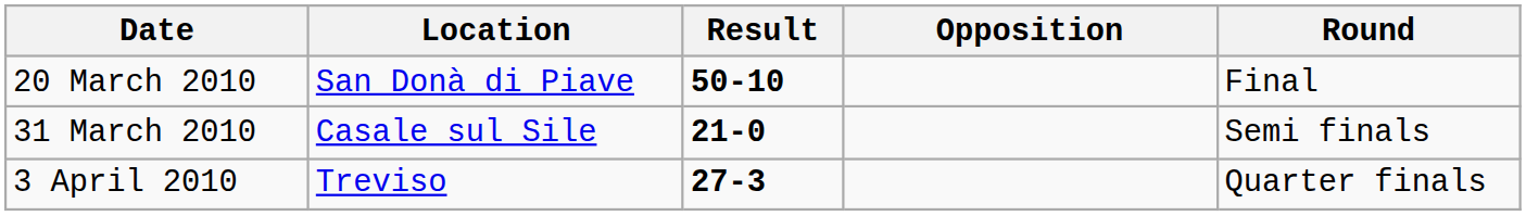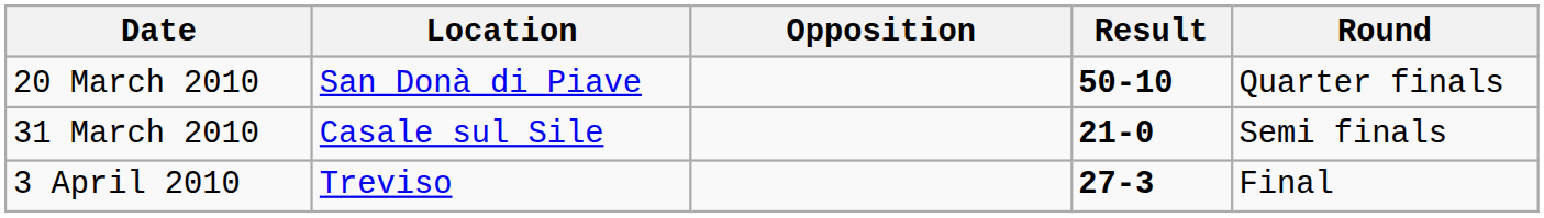columns swapped: Opposition <-> Result
20 March 2010 | Round: Final -> Quarter finals
3 April 2010 | Round: Quarter finals -> Final
